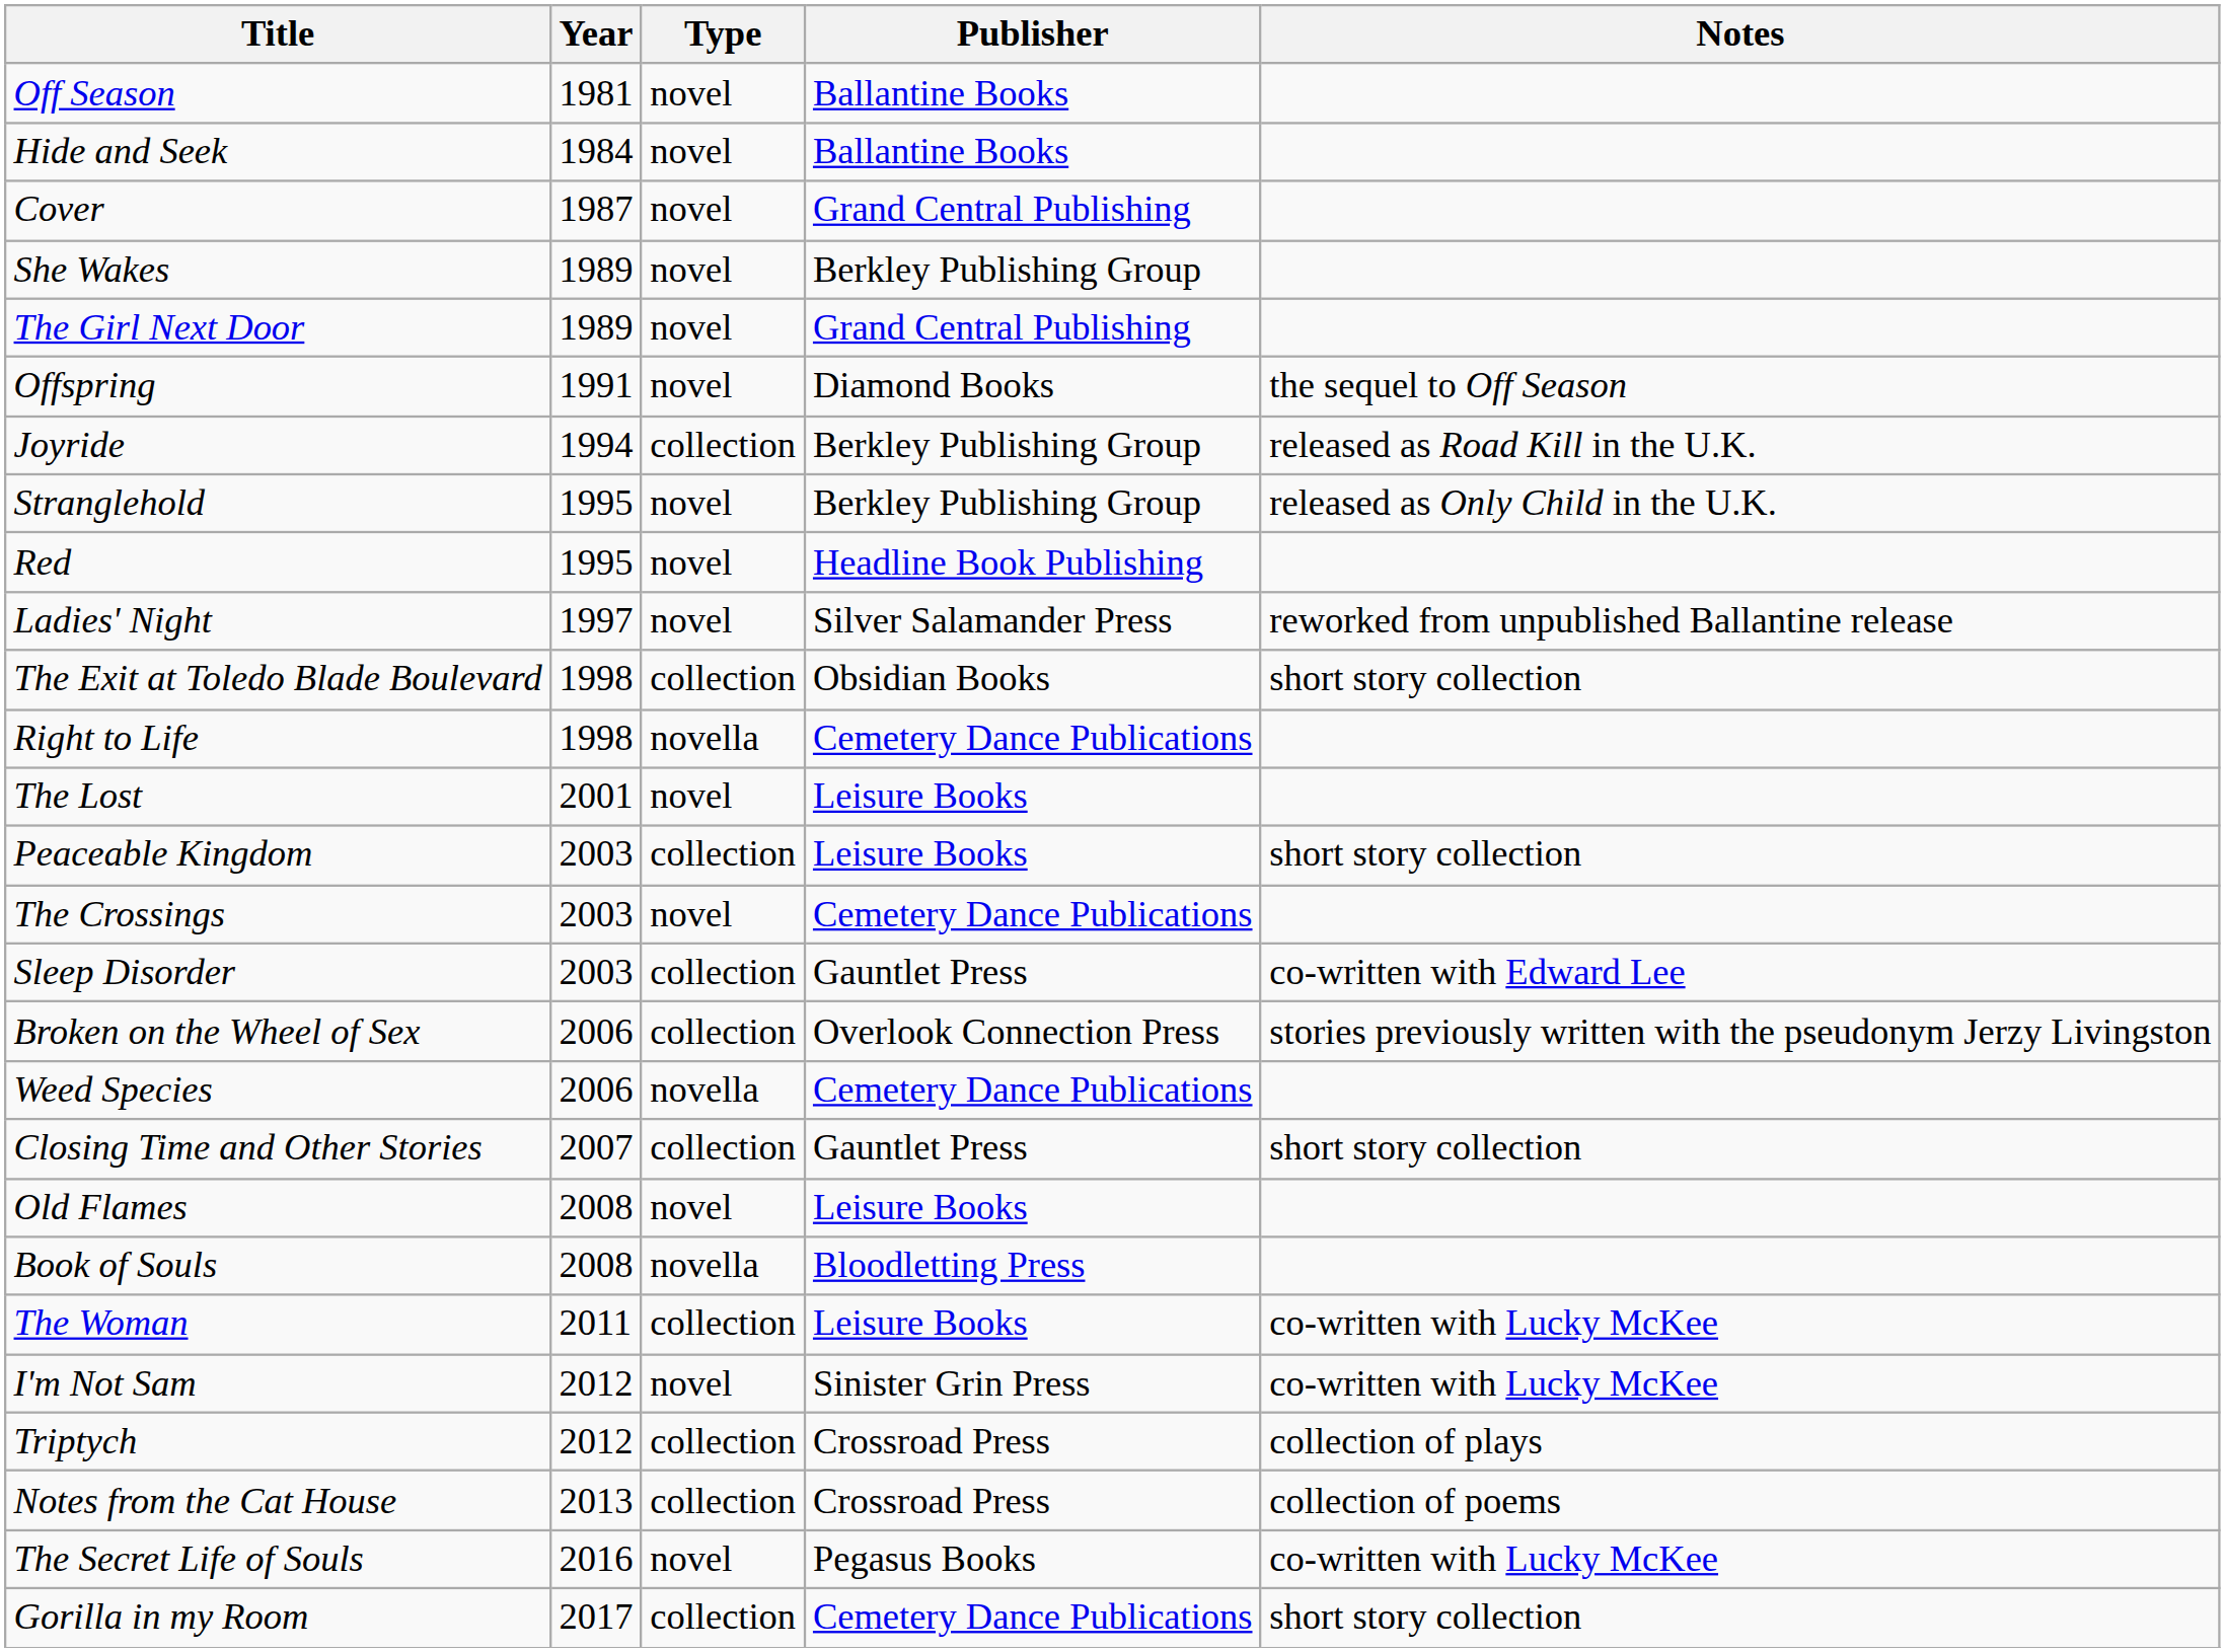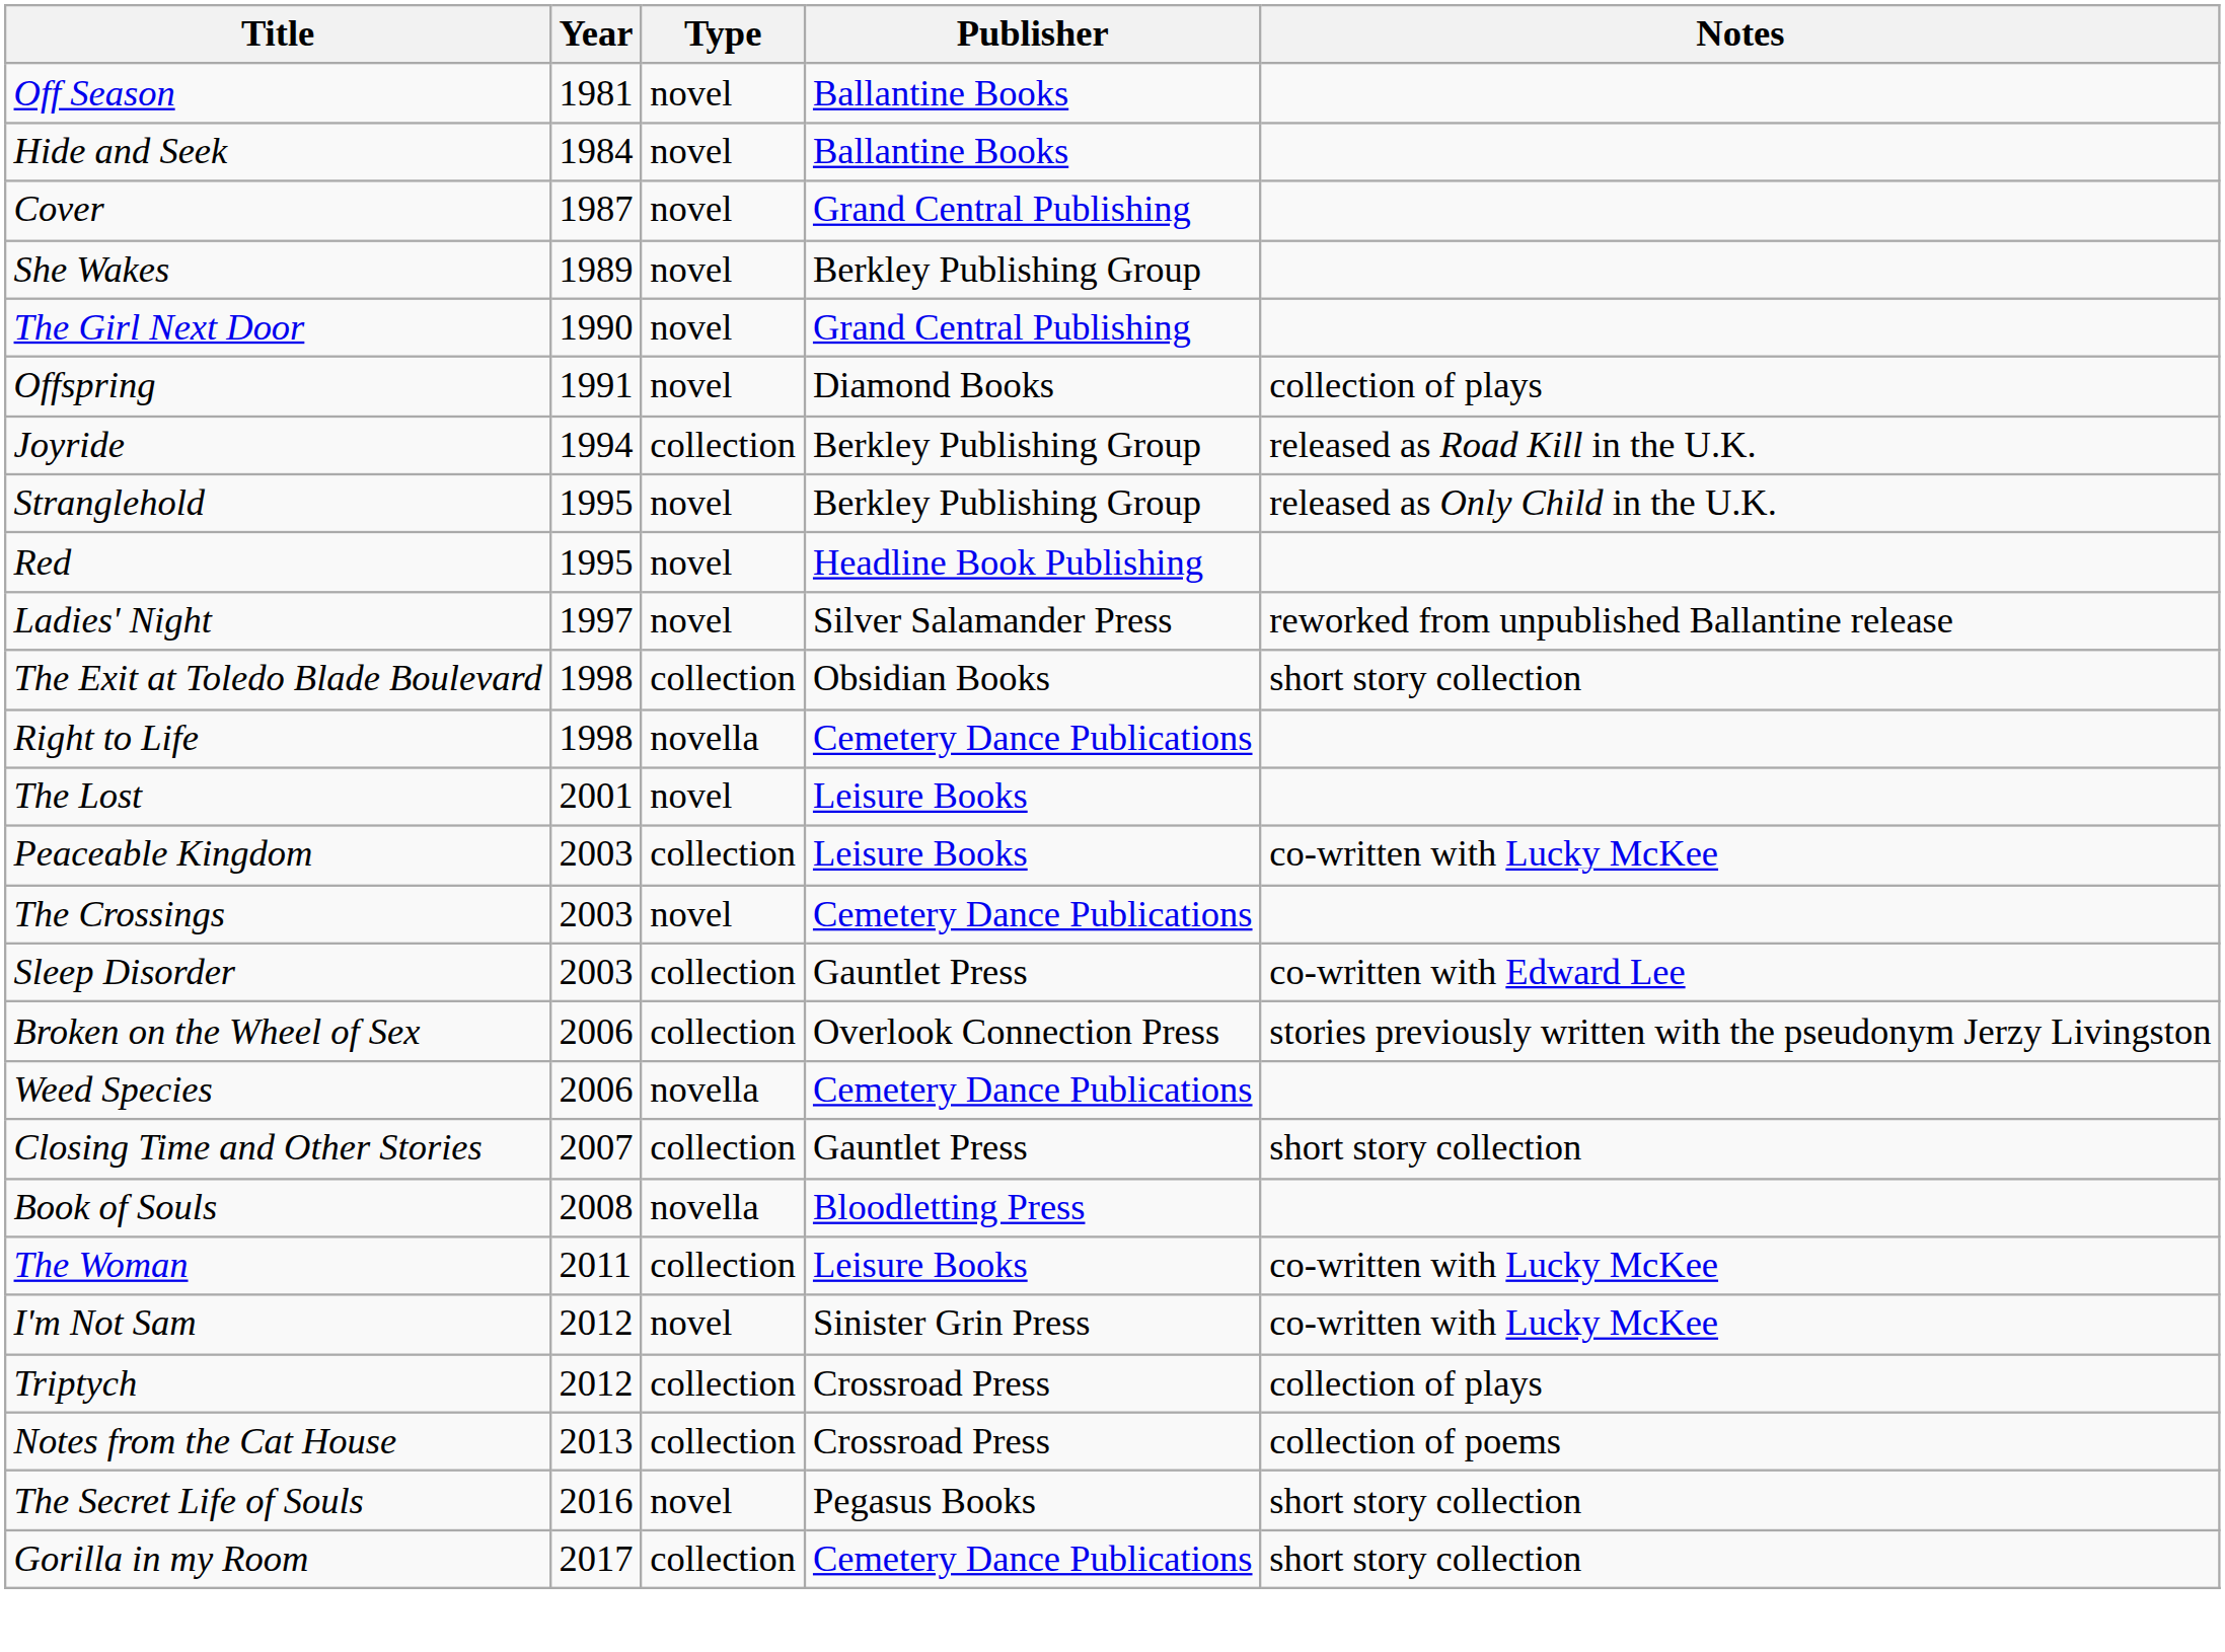The Girl Next Door | Year: 1989 -> 1990
Offspring | Notes: the sequel to Off Season -> collection of plays
Peaceable Kingdom | Notes: short story collection -> co-written with Lucky McKee
- row: Old Flames | 2008 | novel | Leisure Books
The Secret Life of Souls | Notes: co-written with Lucky McKee -> short story collection
